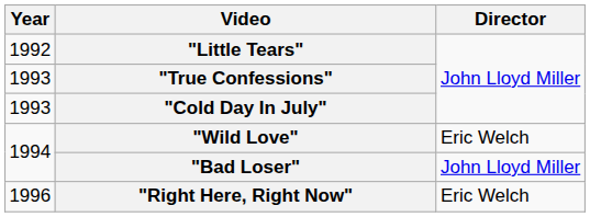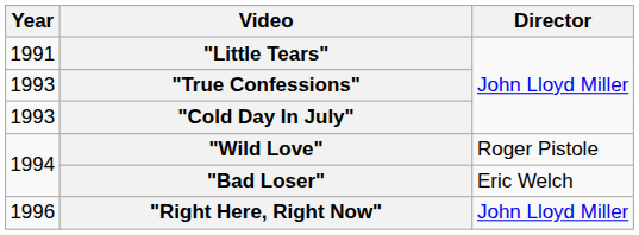"Little Tears" | Year: 1992 -> 1991
"Wild Love" | Director: Eric Welch -> Roger Pistole
"Bad Loser" | Director: John Lloyd Miller -> Eric Welch
"Right Here, Right Now" | Director: Eric Welch -> John Lloyd Miller
